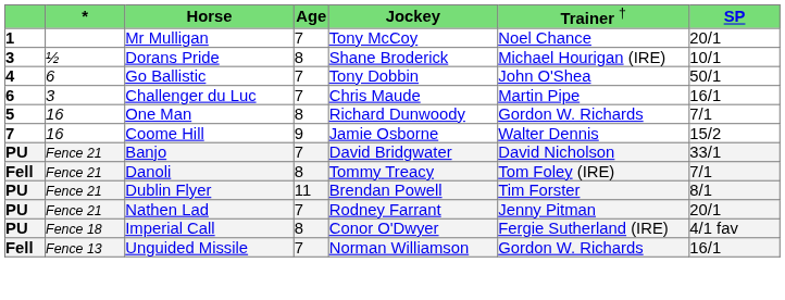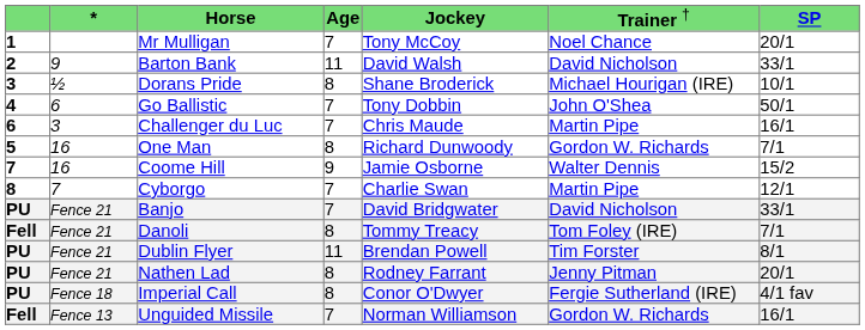+ row: 2 | 9 | Barton Bank | 11 | David Walsh | David Nicholson | 33/1
+ row: 8 | 7 | Cyborgo | 7 | Charlie Swan | Martin Pipe | 12/1
Nathen Lad | column 4: 7 -> 8
